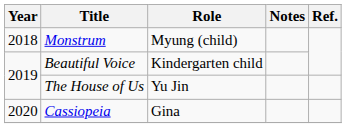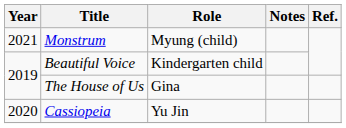Monstrum | Year: 2018 -> 2021
The House of Us | Role: Yu Jin -> Gina
Cassiopeia | Role: Gina -> Yu Jin
